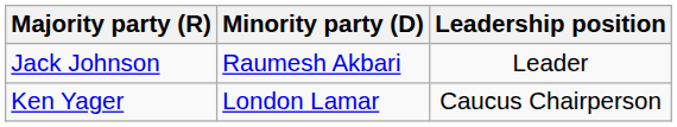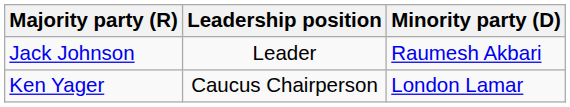columns swapped: Leadership position <-> Minority party (D)
